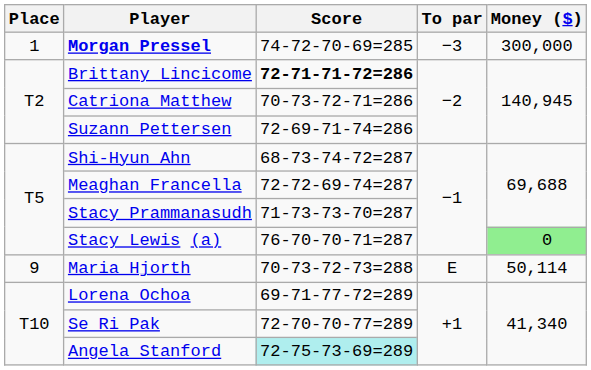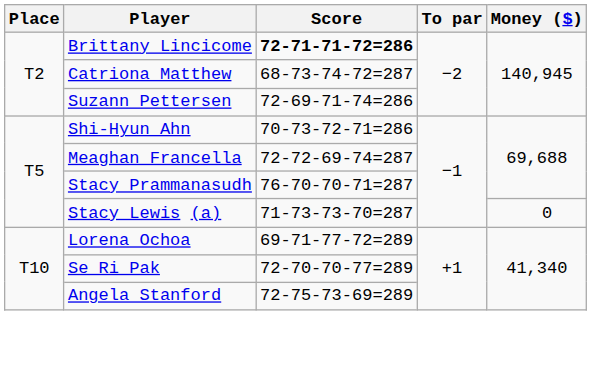- row: 1 | Morgan Pressel | 74-72-70-69=285 | −3 | 300,000
Catriona Matthew | Score: 70-73-72-71=286 -> 68-73-74-72=287
Shi-Hyun Ahn | Score: 68-73-74-72=287 -> 70-73-72-71=286
Stacy Prammanasudh | Score: 71-73-73-70=287 -> 76-70-70-71=287
Stacy Lewis (a) | Score: 76-70-70-71=287 -> 71-73-73-70=287
Stacy Lewis (a) | Money ($): lightgreen background -> no background
- row: 9 | Maria Hjorth | 70-73-72-73=288 | E | 50,114
Angela Stanford | Score: paleturquoise background -> no background
